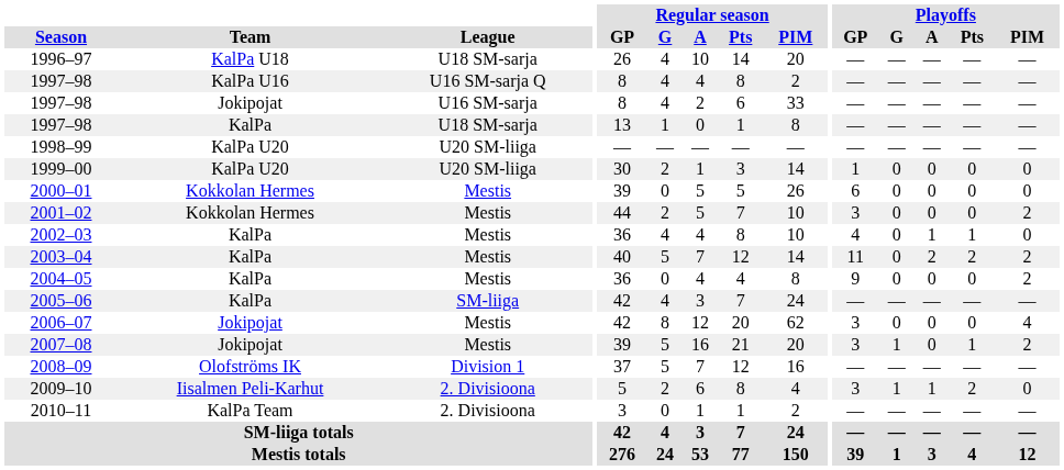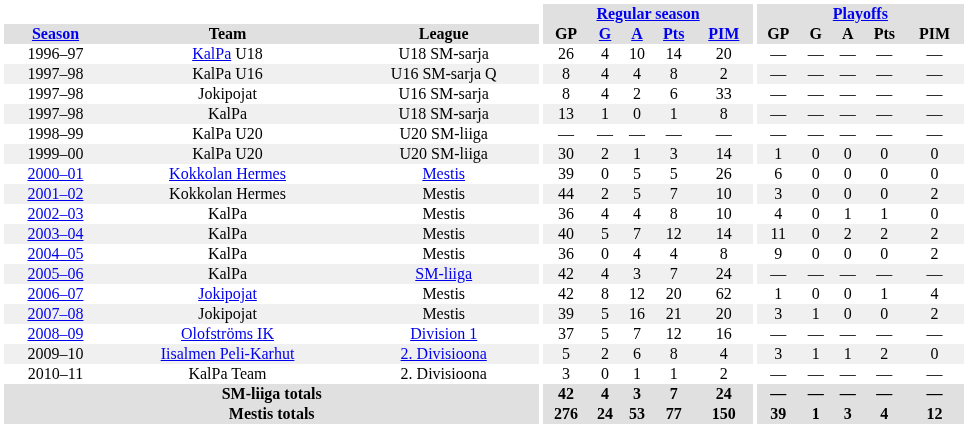2006–07 | Playoffs / GP: 3 -> 1
2006–07 | Playoffs / Pts: 0 -> 1
2007–08 | Playoffs / Pts: 1 -> 0
